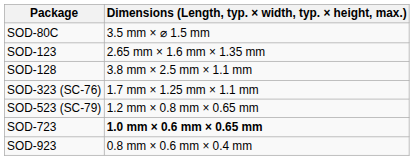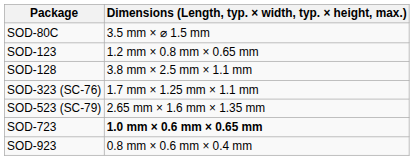SOD-123 | Dimensions (Length, typ. × width, typ. × height, max.): 2.65 mm × 1.6 mm × 1.35 mm -> 1.2 mm × 0.8 mm × 0.65 mm
SOD-523 (SC-79) | Dimensions (Length, typ. × width, typ. × height, max.): 1.2 mm × 0.8 mm × 0.65 mm -> 2.65 mm × 1.6 mm × 1.35 mm
